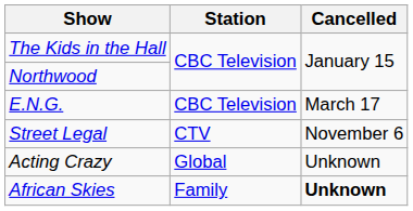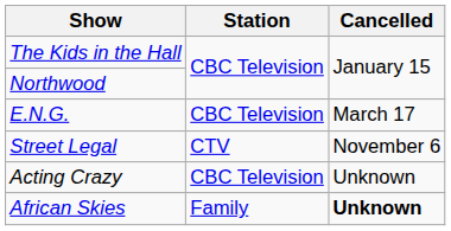Acting Crazy | Station: Global -> CBC Television
